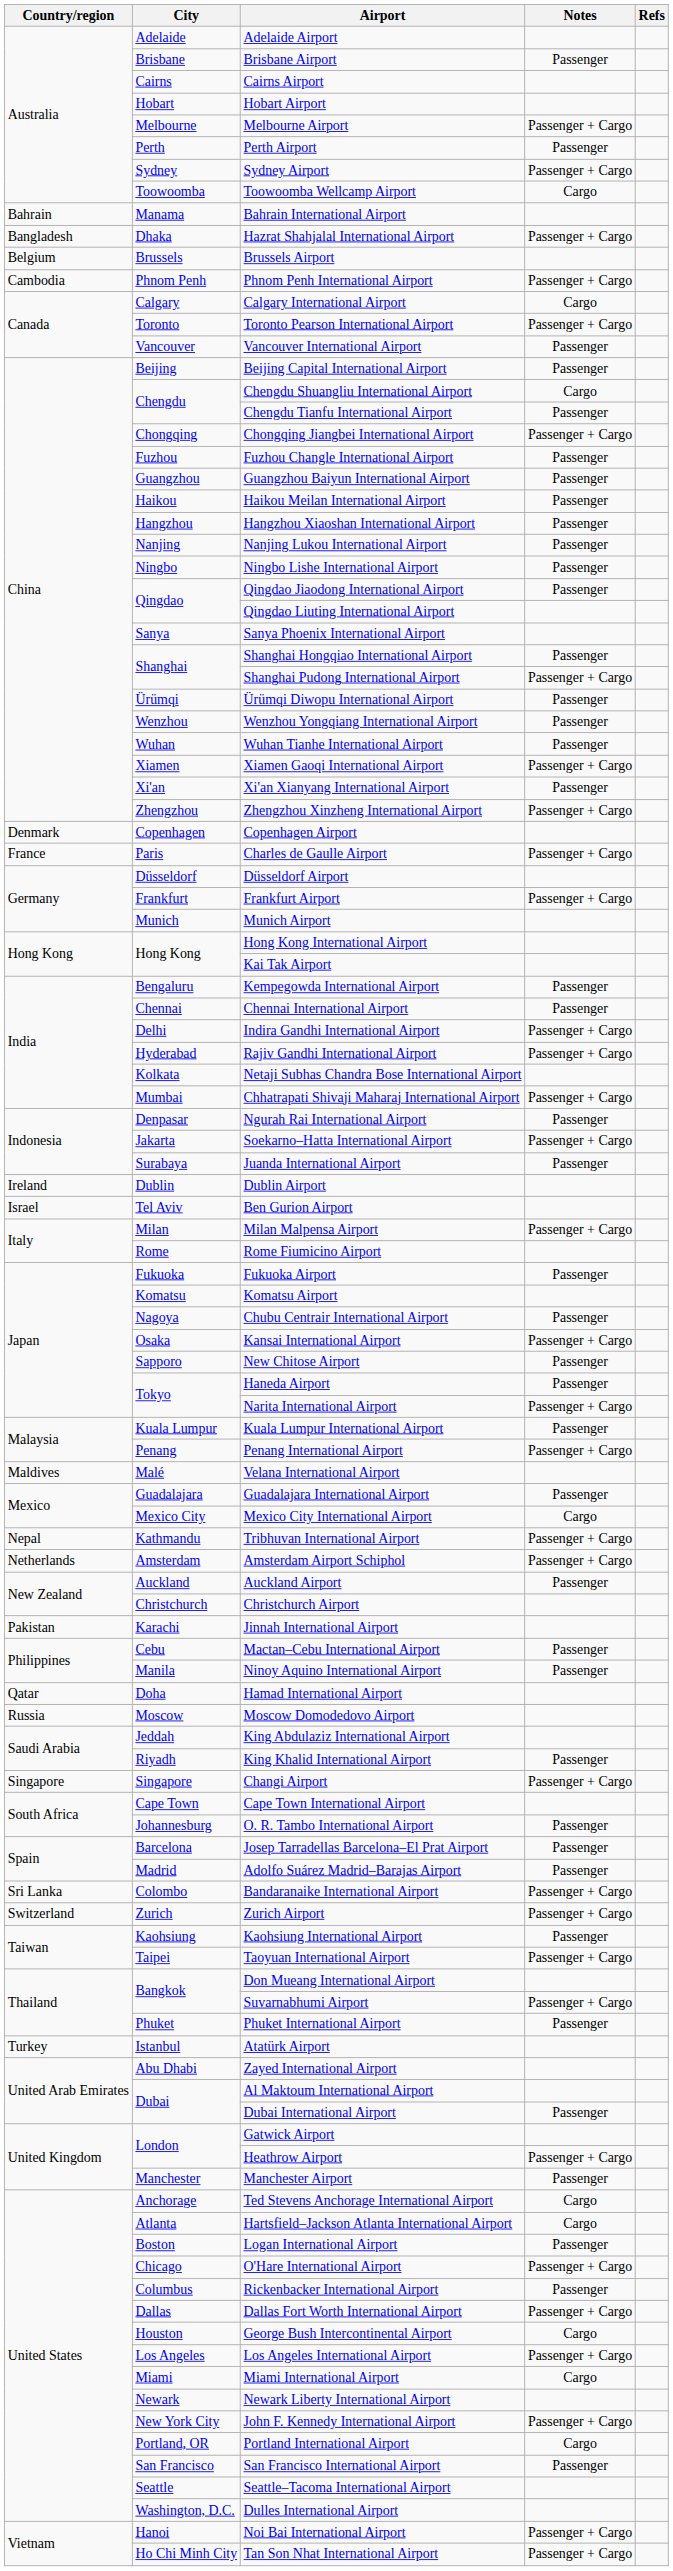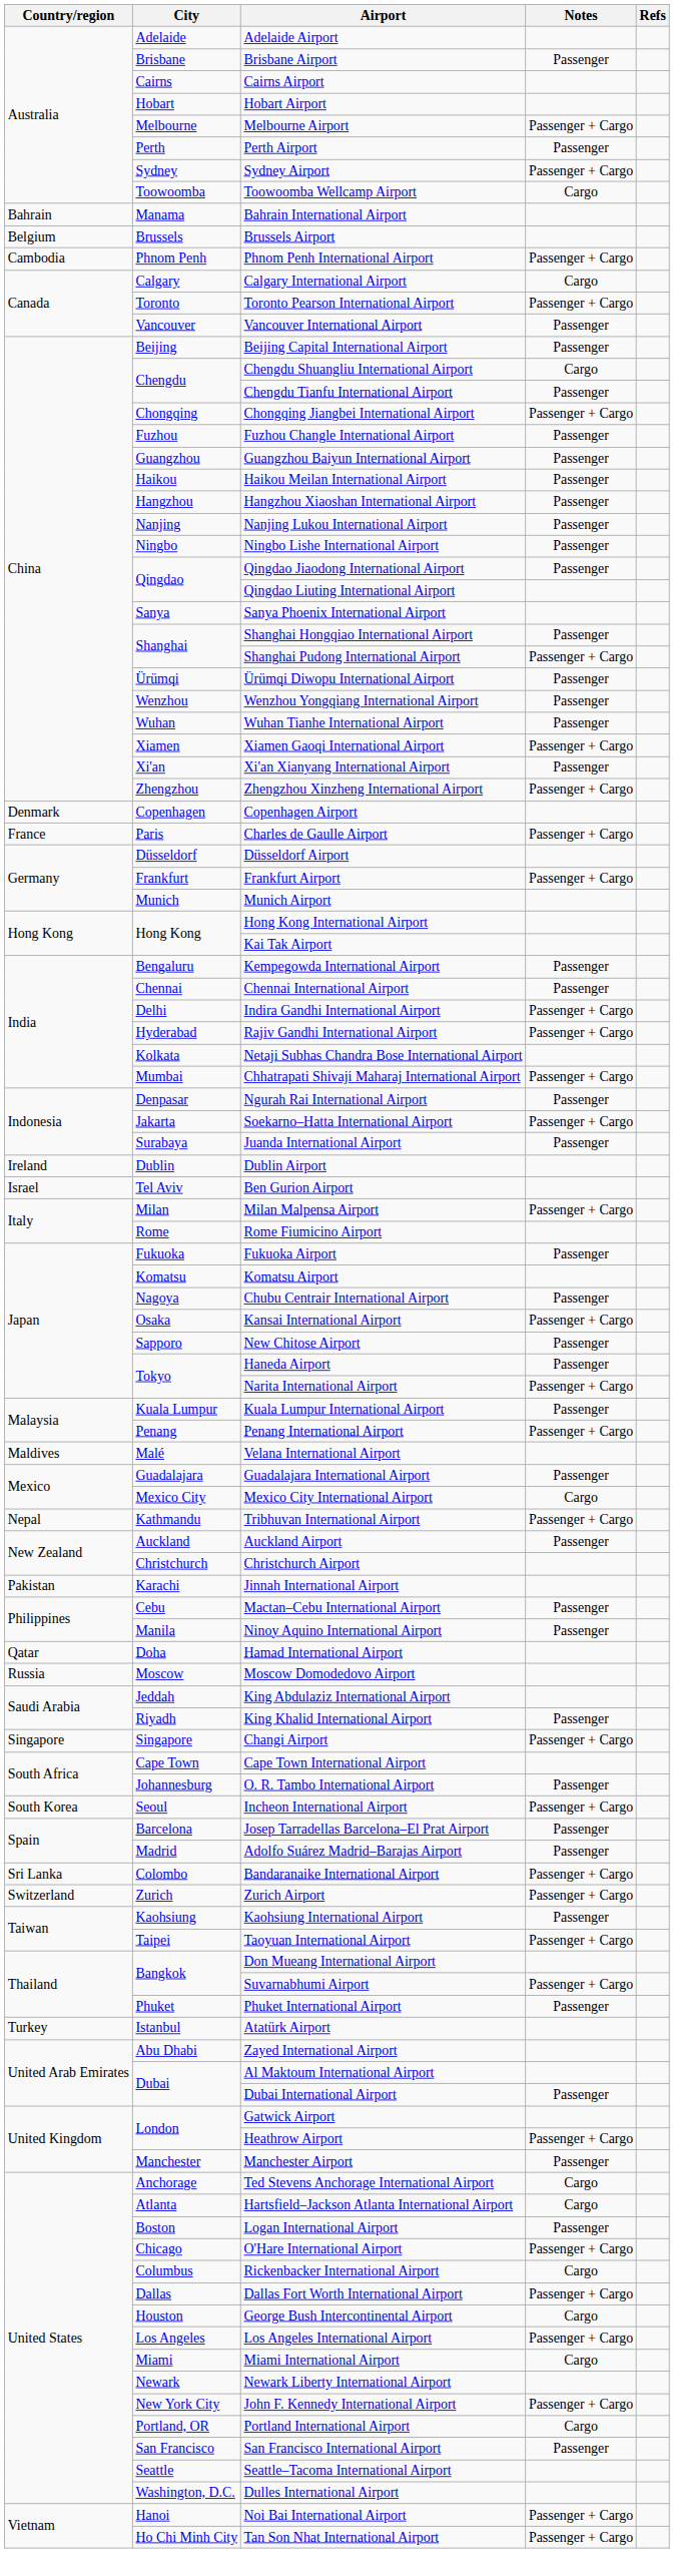- row: Bangladesh | Dhaka | Hazrat Shahjalal International Airport | Passenger + Cargo
- row: Netherlands | Amsterdam | Amsterdam Airport Schiphol | Passenger + Cargo
+ row: South Korea | Seoul | Incheon International Airport | Passenger + Cargo
Rickenbacker International Airport | Notes: Passenger -> Cargo
